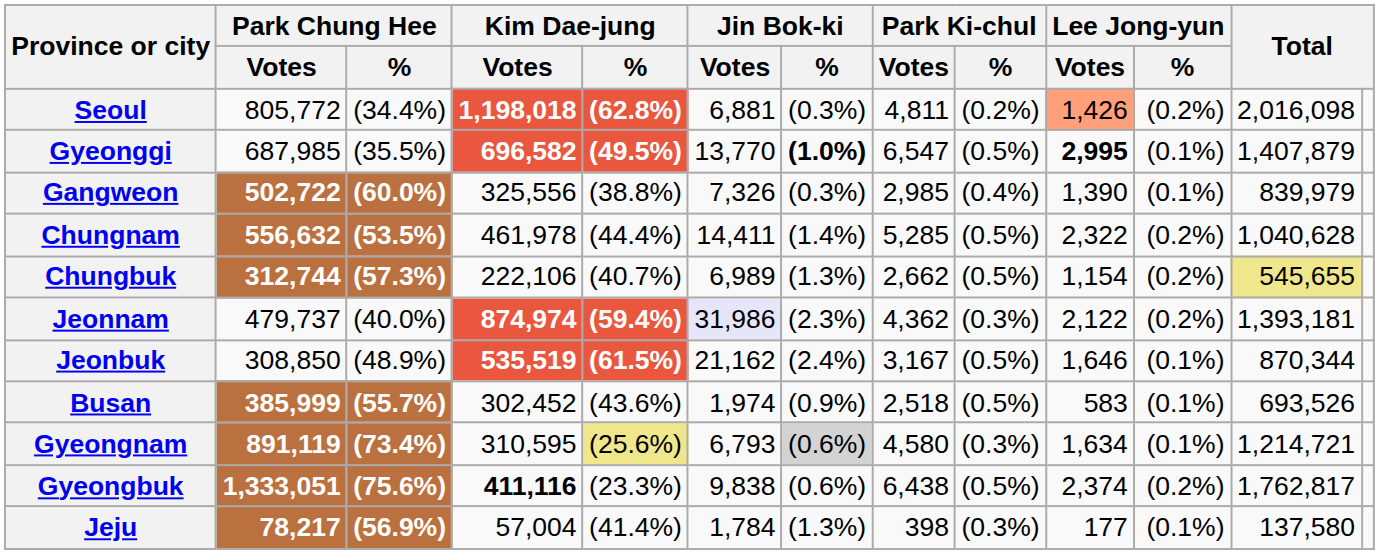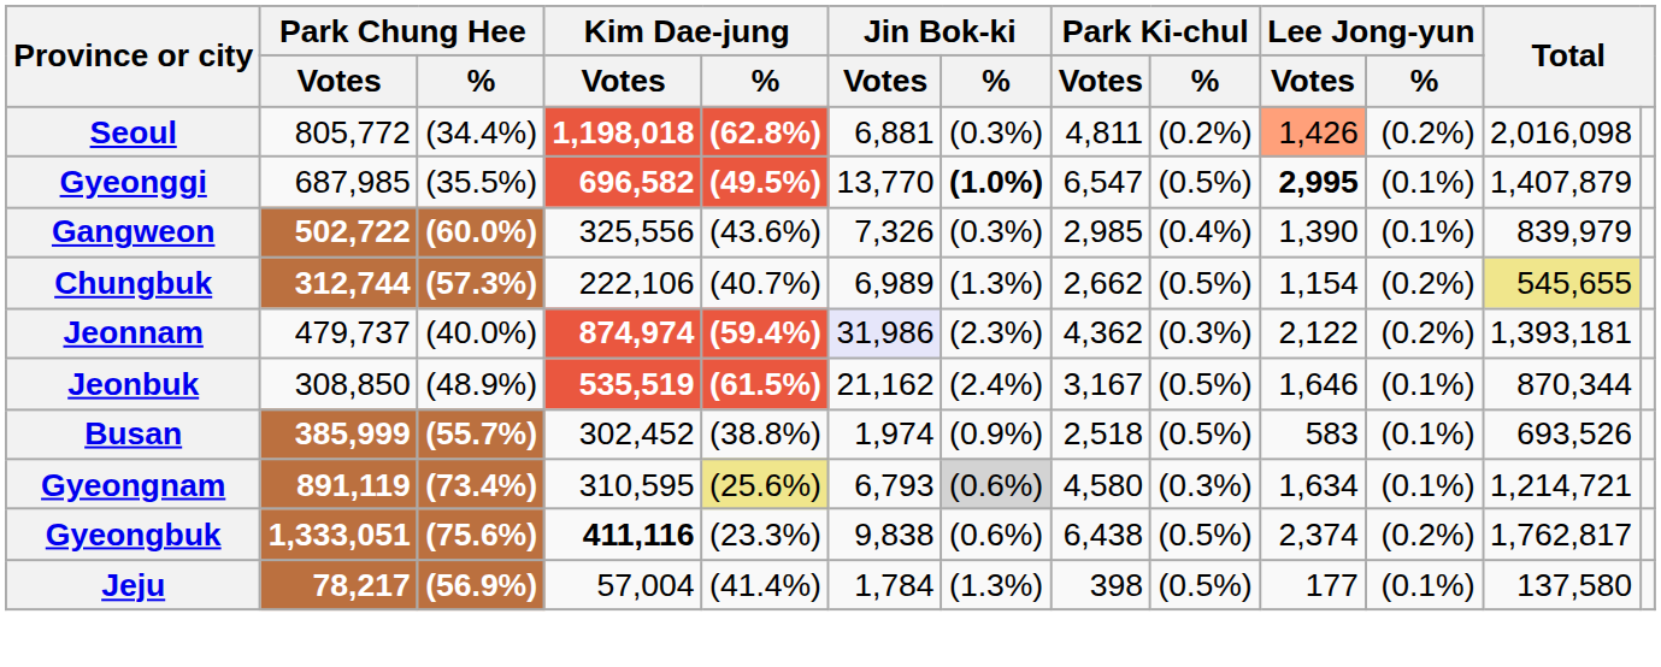Gangweon | Kim Dae-jung / %: (38.8%) -> (43.6%)
- row: Chungnam | 556,632 | (53.5%) | 461,978 | (44.4%) | 14,411 | (1.4%) | 5,285 | (0.5%) | 2,322 | (0.2%) | 1,040,628
Busan | Kim Dae-jung / %: (43.6%) -> (38.8%)
Jeju | Park Ki-chul / %: (0.3%) -> (0.5%)
